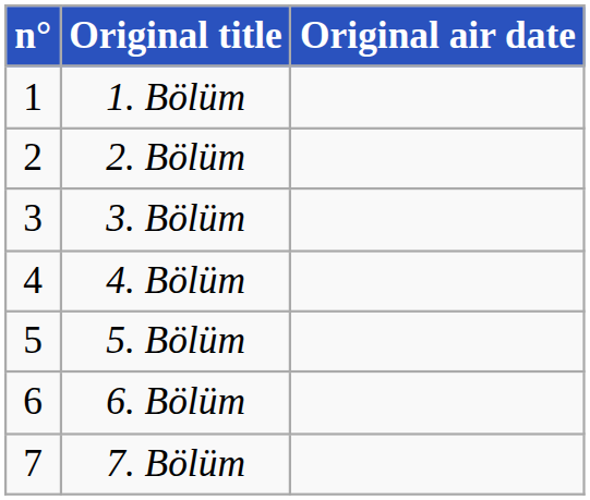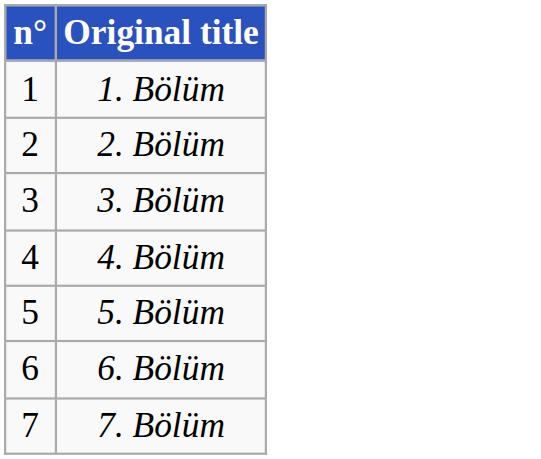- column: Original air date
